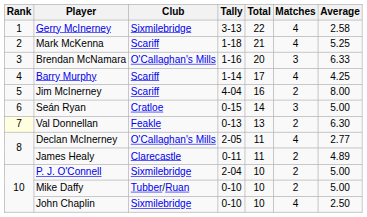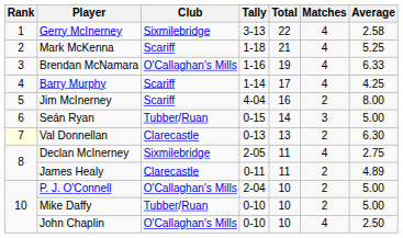Brendan McNamara | Total: 20 -> 19
Brendan McNamara | Matches: 3 -> 4
Seán Ryan | Club: Cratloe -> Tubber/Ruan
Val Donnellan | Club: Feakle -> Clarecastle
Declan McInerney | Club: O'Callaghan's Mills -> Sixmilebridge
Declan McInerney | Average: 2.77 -> 2.75
P. J. O'Connell | Club: Sixmilebridge -> O'Callaghan's Mills
John Chaplin | Club: Sixmilebridge -> O'Callaghan's Mills
